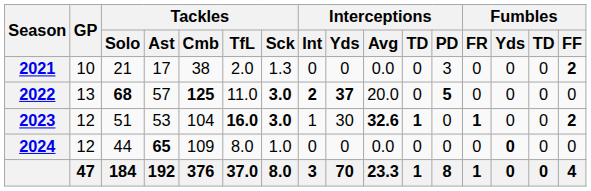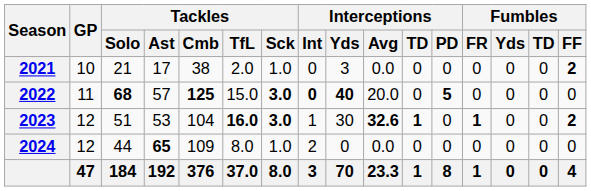2021 | Tackles / Sck: 1.3 -> 1.0
2021 | Interceptions / Yds: 0 -> 3
2021 | Interceptions / PD: 3 -> 0
2022 | GP: 13 -> 11
2022 | Tackles / TfL: 11.0 -> 15.0
2022 | Interceptions / Int: 2 -> 0
2022 | Interceptions / Yds: 37 -> 40
2024 | Interceptions / Int: 0 -> 2
2024 | Fumbles / Yds: bold -> normal
